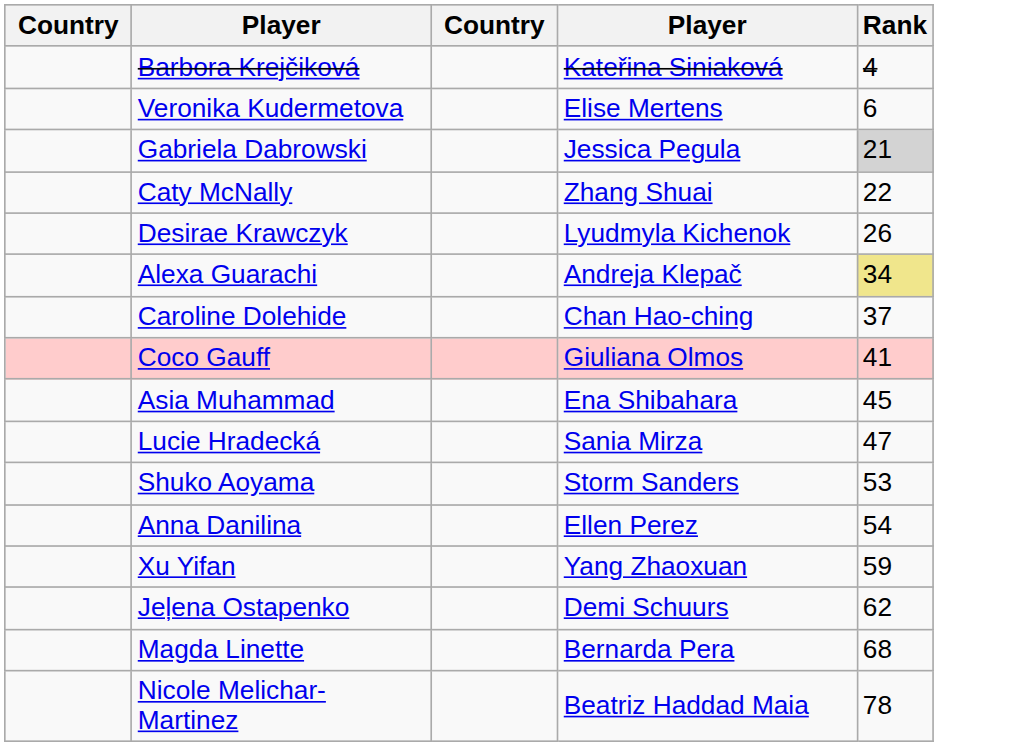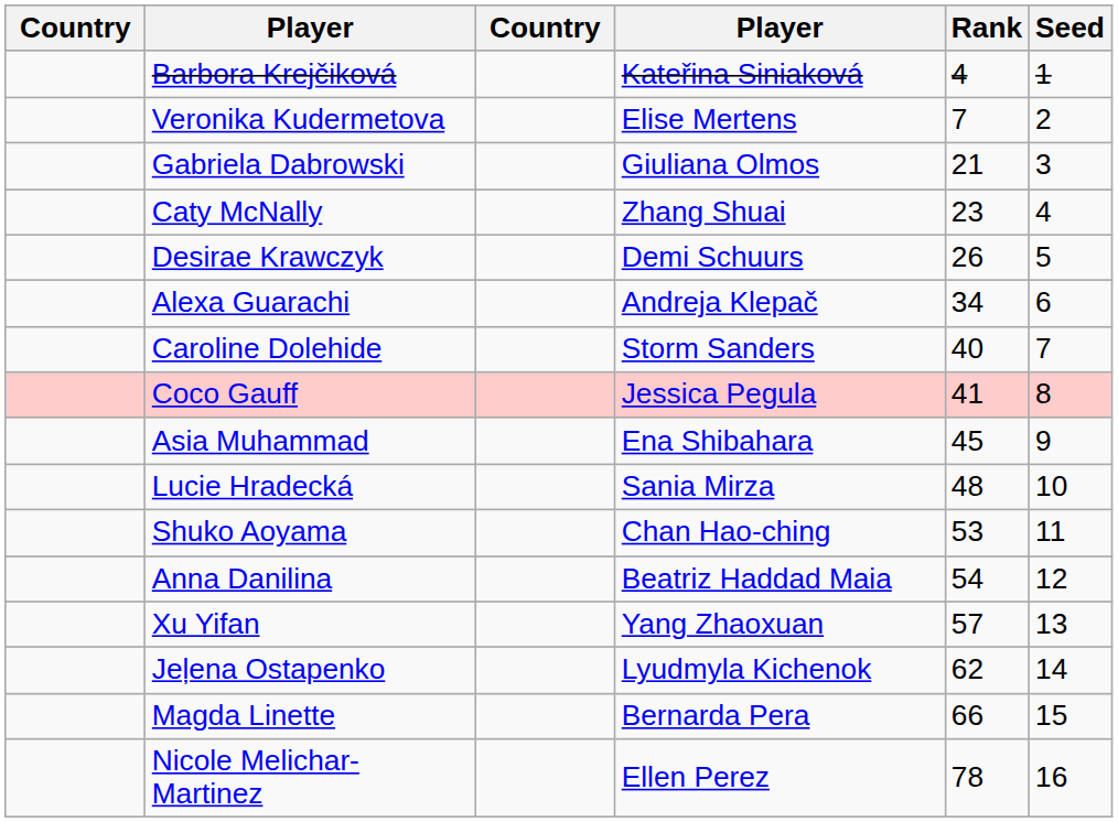+ column: Seed | 1 | 2 | 3 | 4 | 5 | 6 | 7 | 8 | 9 | 10 | 11 | 12 | 13 | 14 | 15 | 16
Veronika Kudermetova | Rank: 6 -> 7
Gabriela Dabrowski | column 4: Jessica Pegula -> Giuliana Olmos
Gabriela Dabrowski | Rank: lightgrey background -> no background
Caty McNally | Rank: 22 -> 23
Desirae Krawczyk | column 4: Lyudmyla Kichenok -> Demi Schuurs
Alexa Guarachi | Rank: khaki background -> no background
Caroline Dolehide | column 4: Chan Hao-ching -> Storm Sanders
Caroline Dolehide | Rank: 37 -> 40
Coco Gauff | column 4: Giuliana Olmos -> Jessica Pegula
Lucie Hradecká | Rank: 47 -> 48
Shuko Aoyama | column 4: Storm Sanders -> Chan Hao-ching
Anna Danilina | column 4: Ellen Perez -> Beatriz Haddad Maia
Xu Yifan | Rank: 59 -> 57
Jeļena Ostapenko | column 4: Demi Schuurs -> Lyudmyla Kichenok
Magda Linette | Rank: 68 -> 66
Nicole Melichar-Martinez | column 4: Beatriz Haddad Maia -> Ellen Perez
